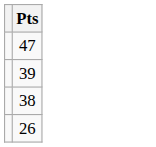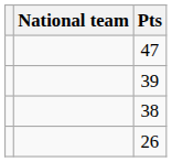+ column: National team
